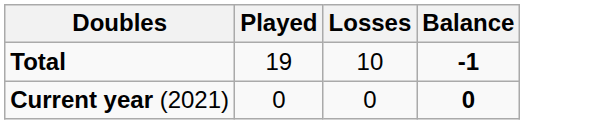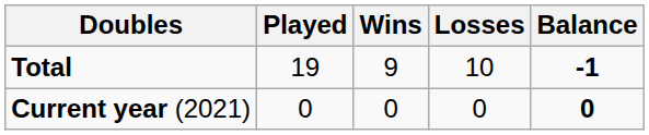+ column: Wins | 9 | 0
